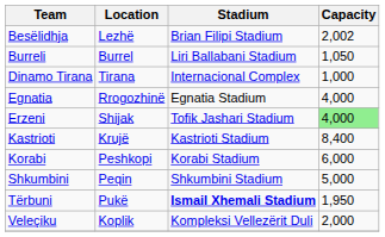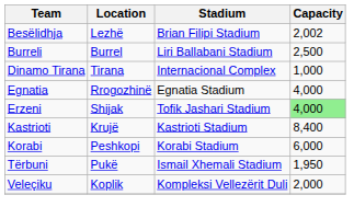Burreli | Capacity: 1,050 -> 2,500
- row: Shkumbini | Peqin | Shkumbini Stadium | 5,000
Tërbuni | Stadium: bold -> normal
